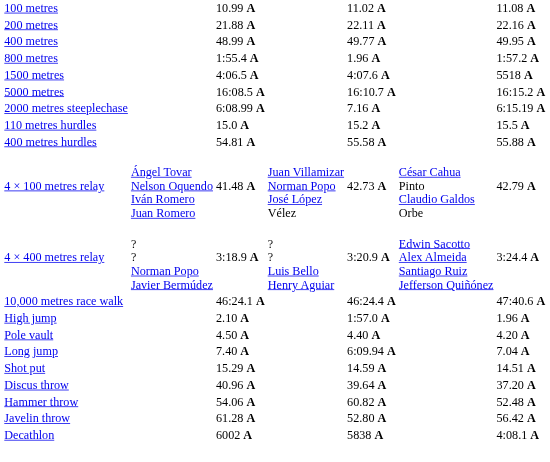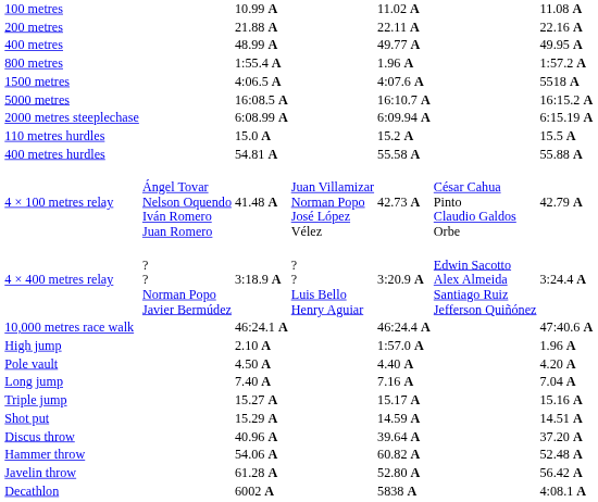2000 metres steeplechase | column 5: 7.16 A -> 6:09.94 A
Long jump | column 5: 6:09.94 A -> 7.16 A
+ row: Triple jump | 15.27 A | 15.17 A | 15.16 A
